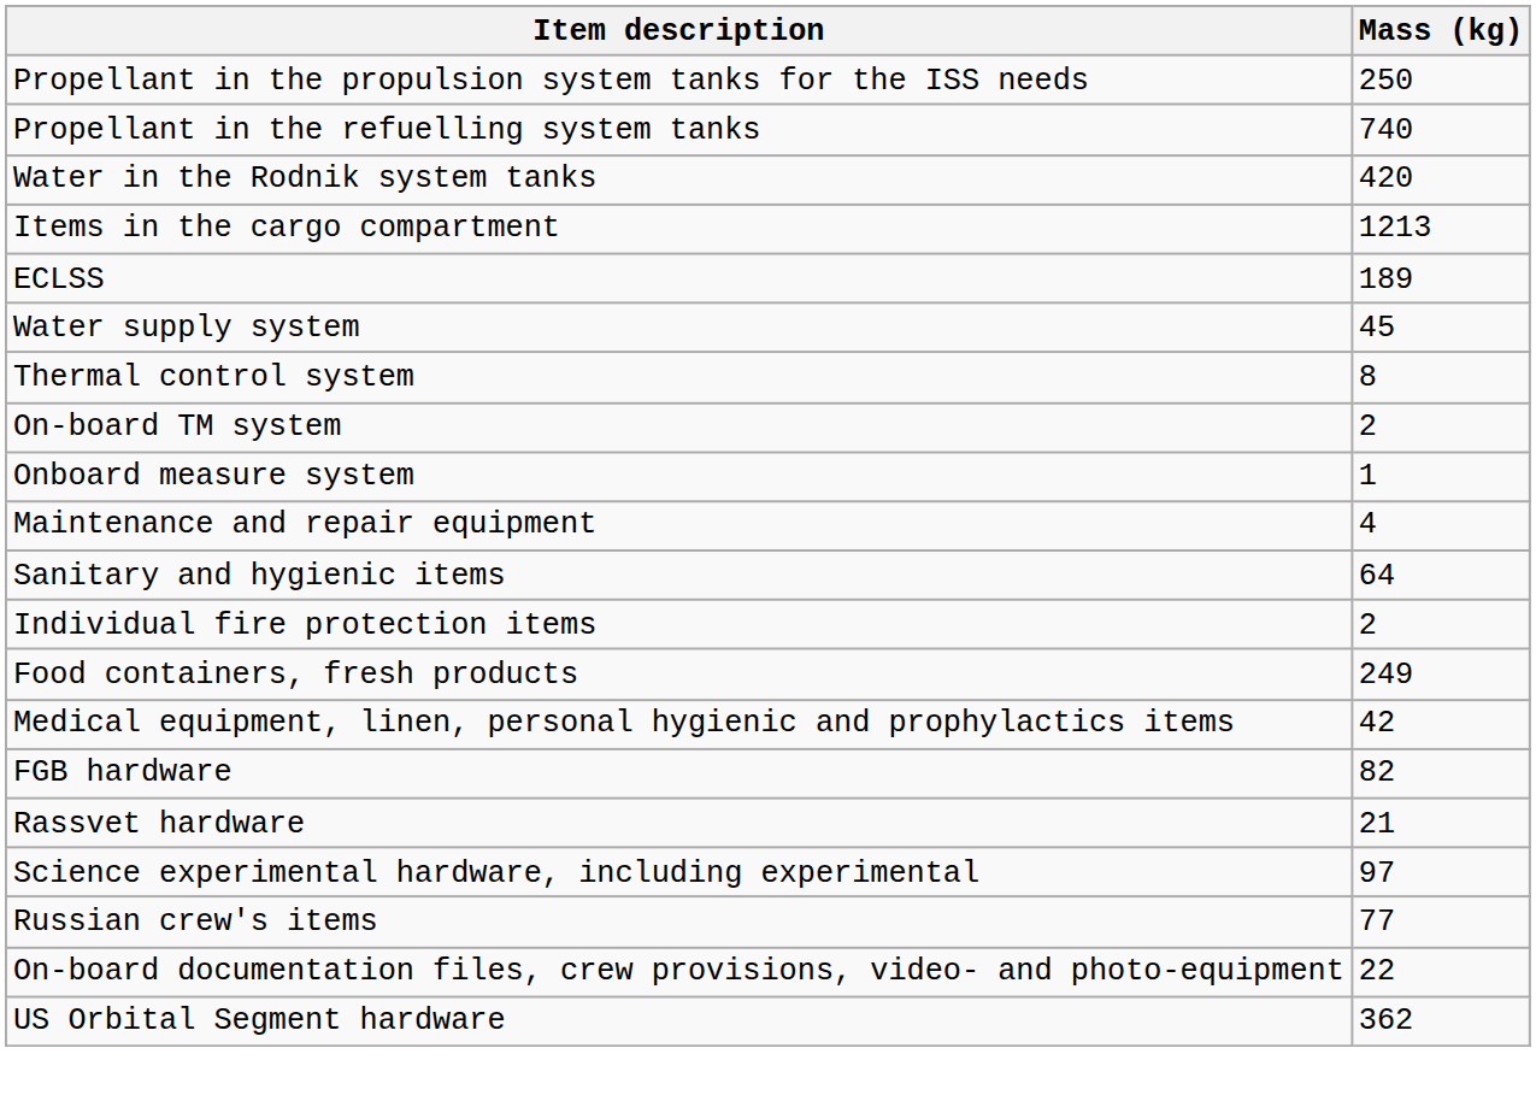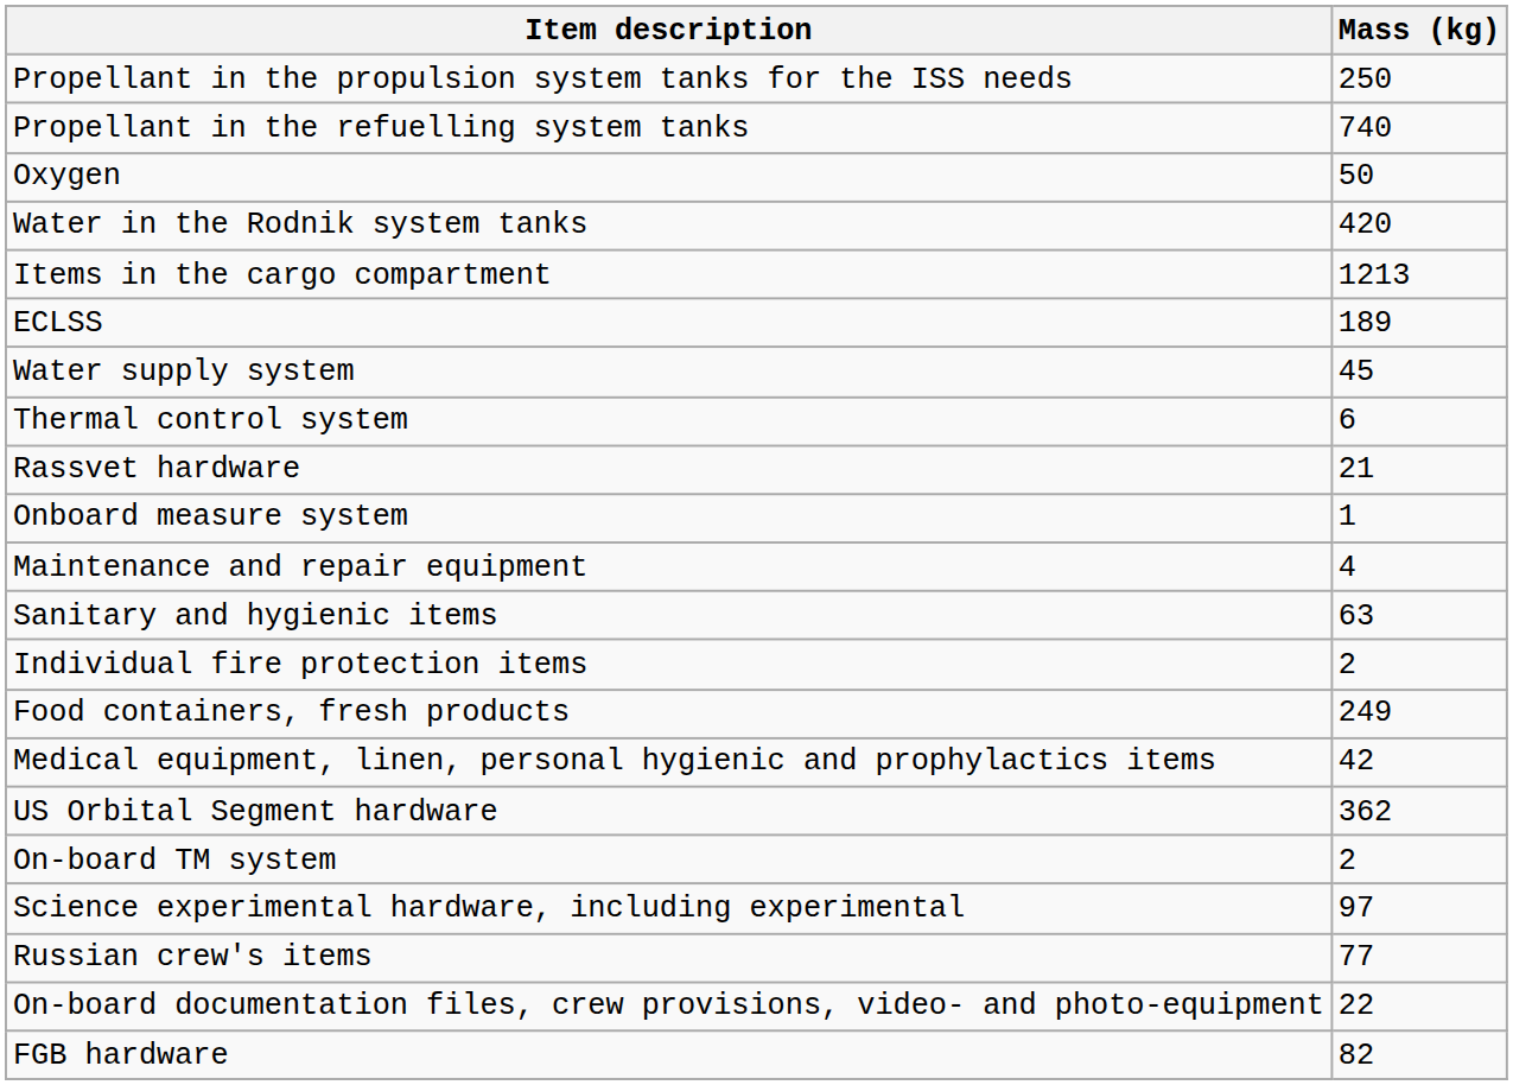+ row: Oxygen | 50
Thermal control system | Mass (kg): 8 -> 6
rows swapped: On-board TM system <-> Rassvet hardware
Sanitary and hygienic items | Mass (kg): 64 -> 63
rows swapped: FGB hardware <-> US Orbital Segment hardware
